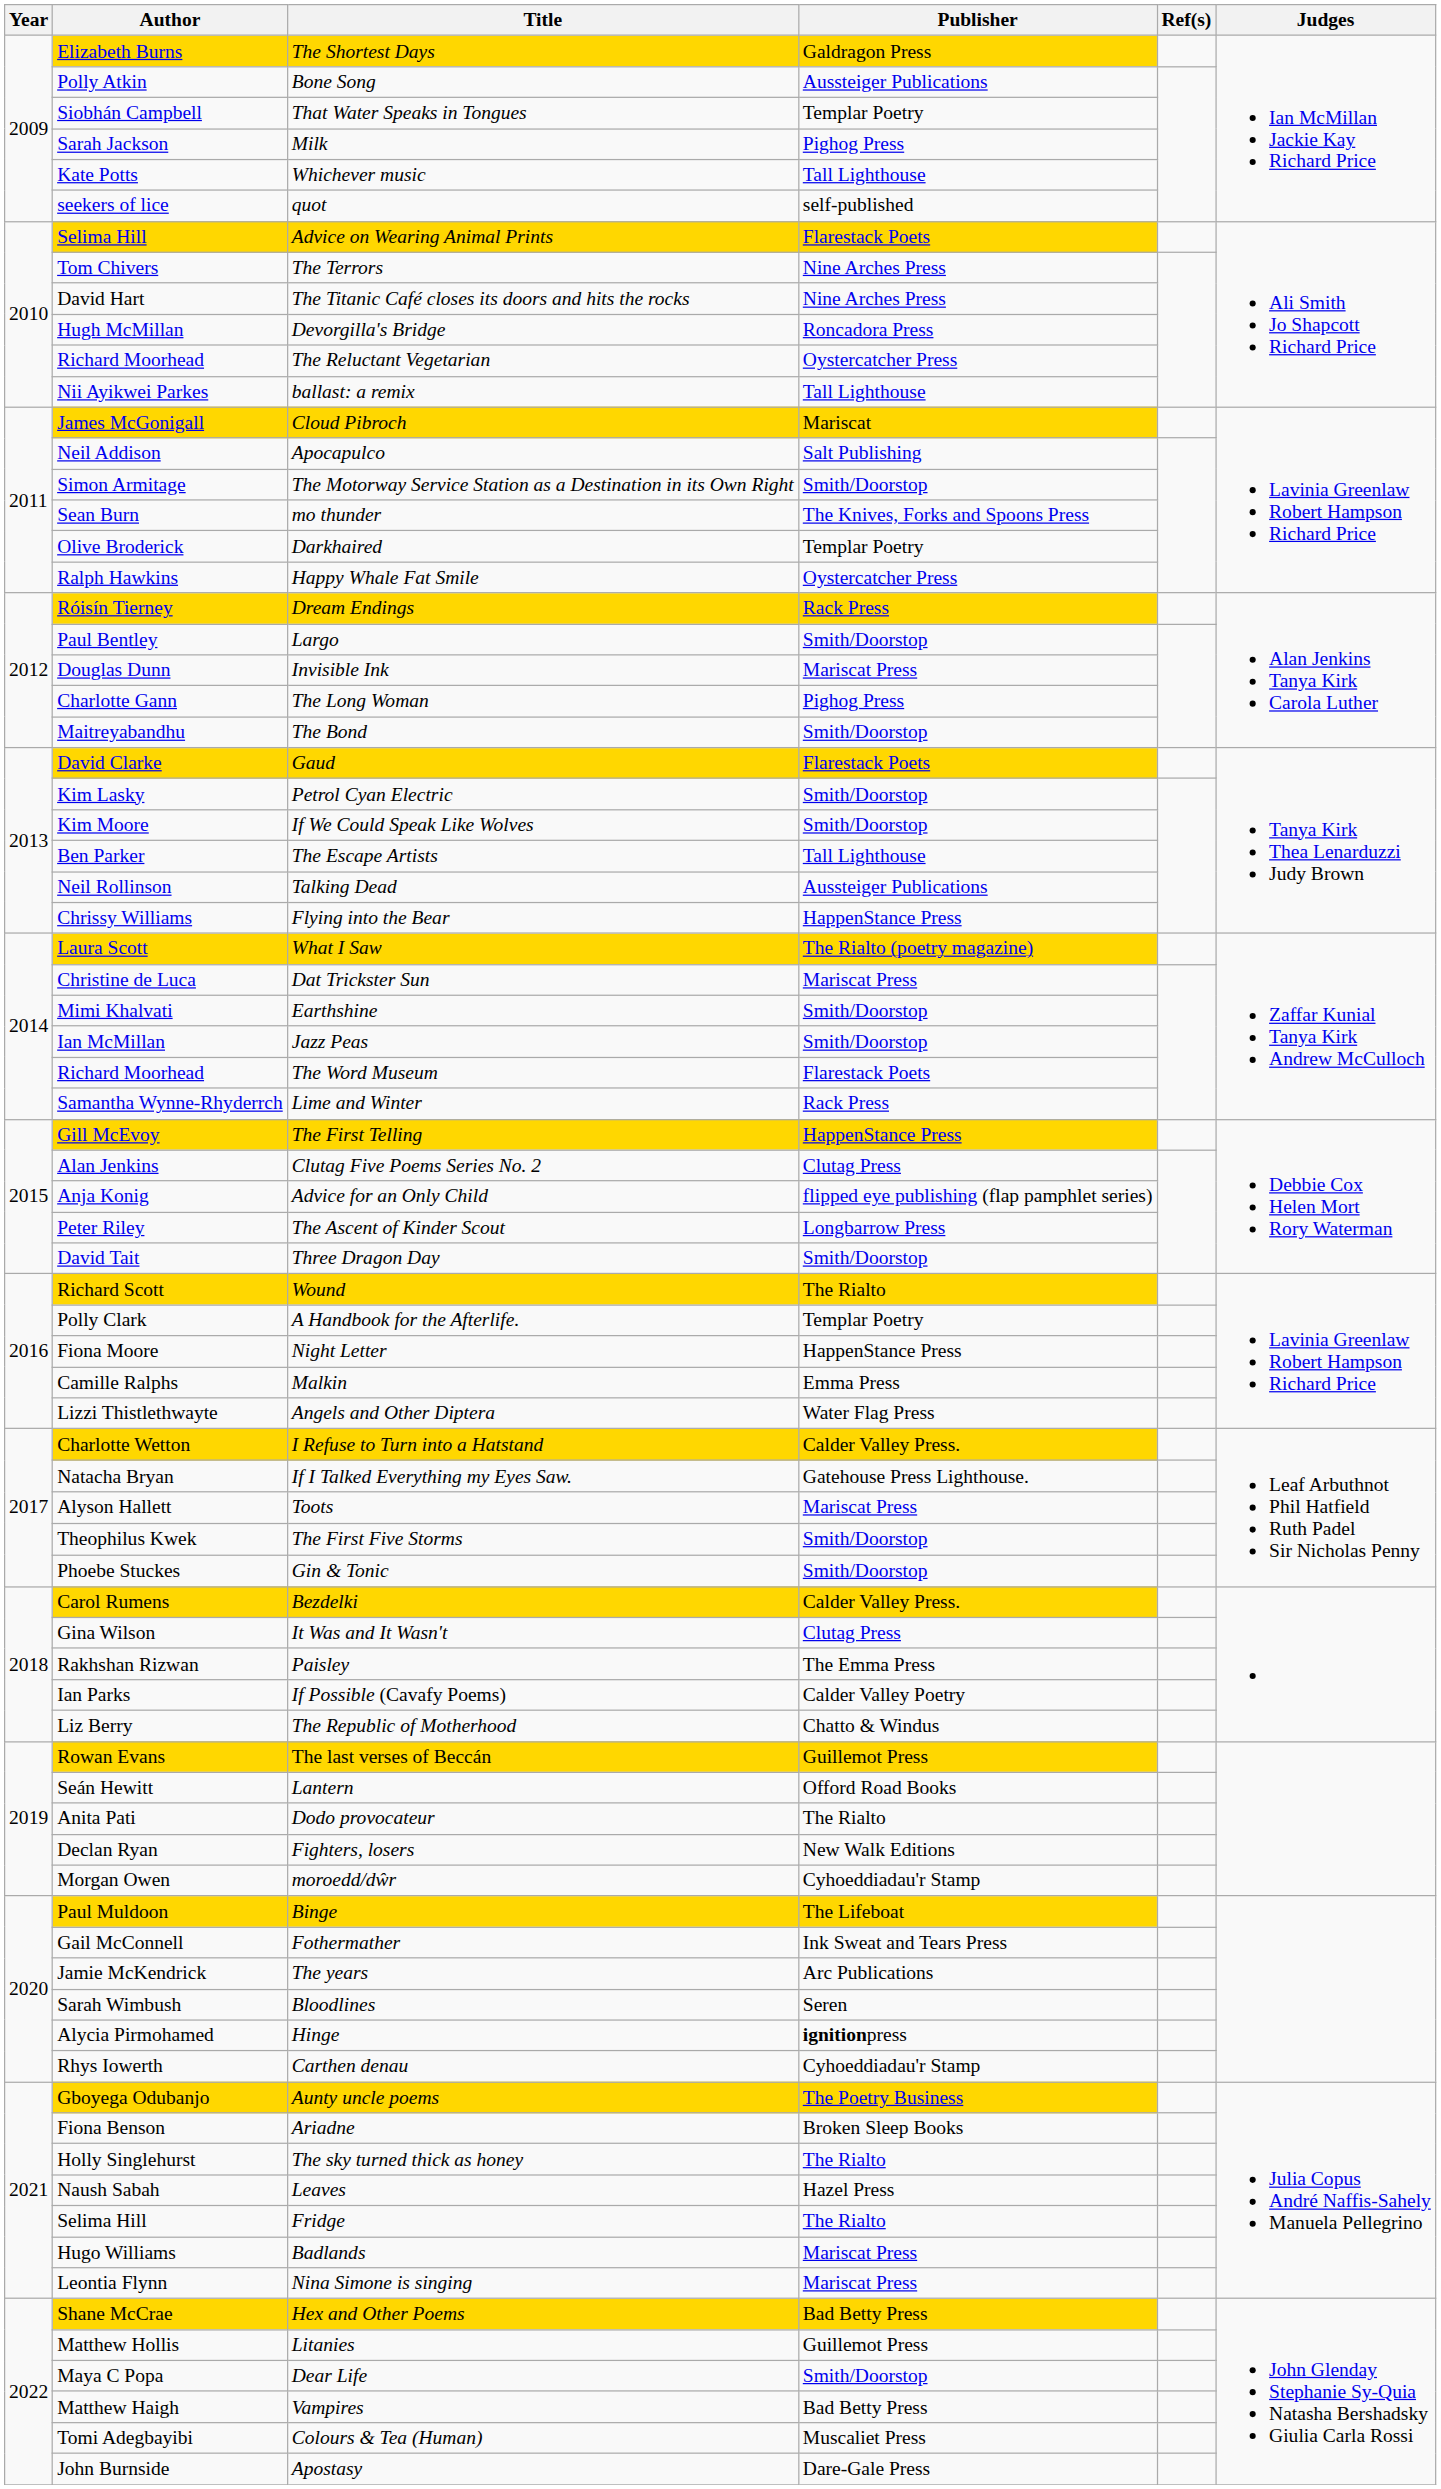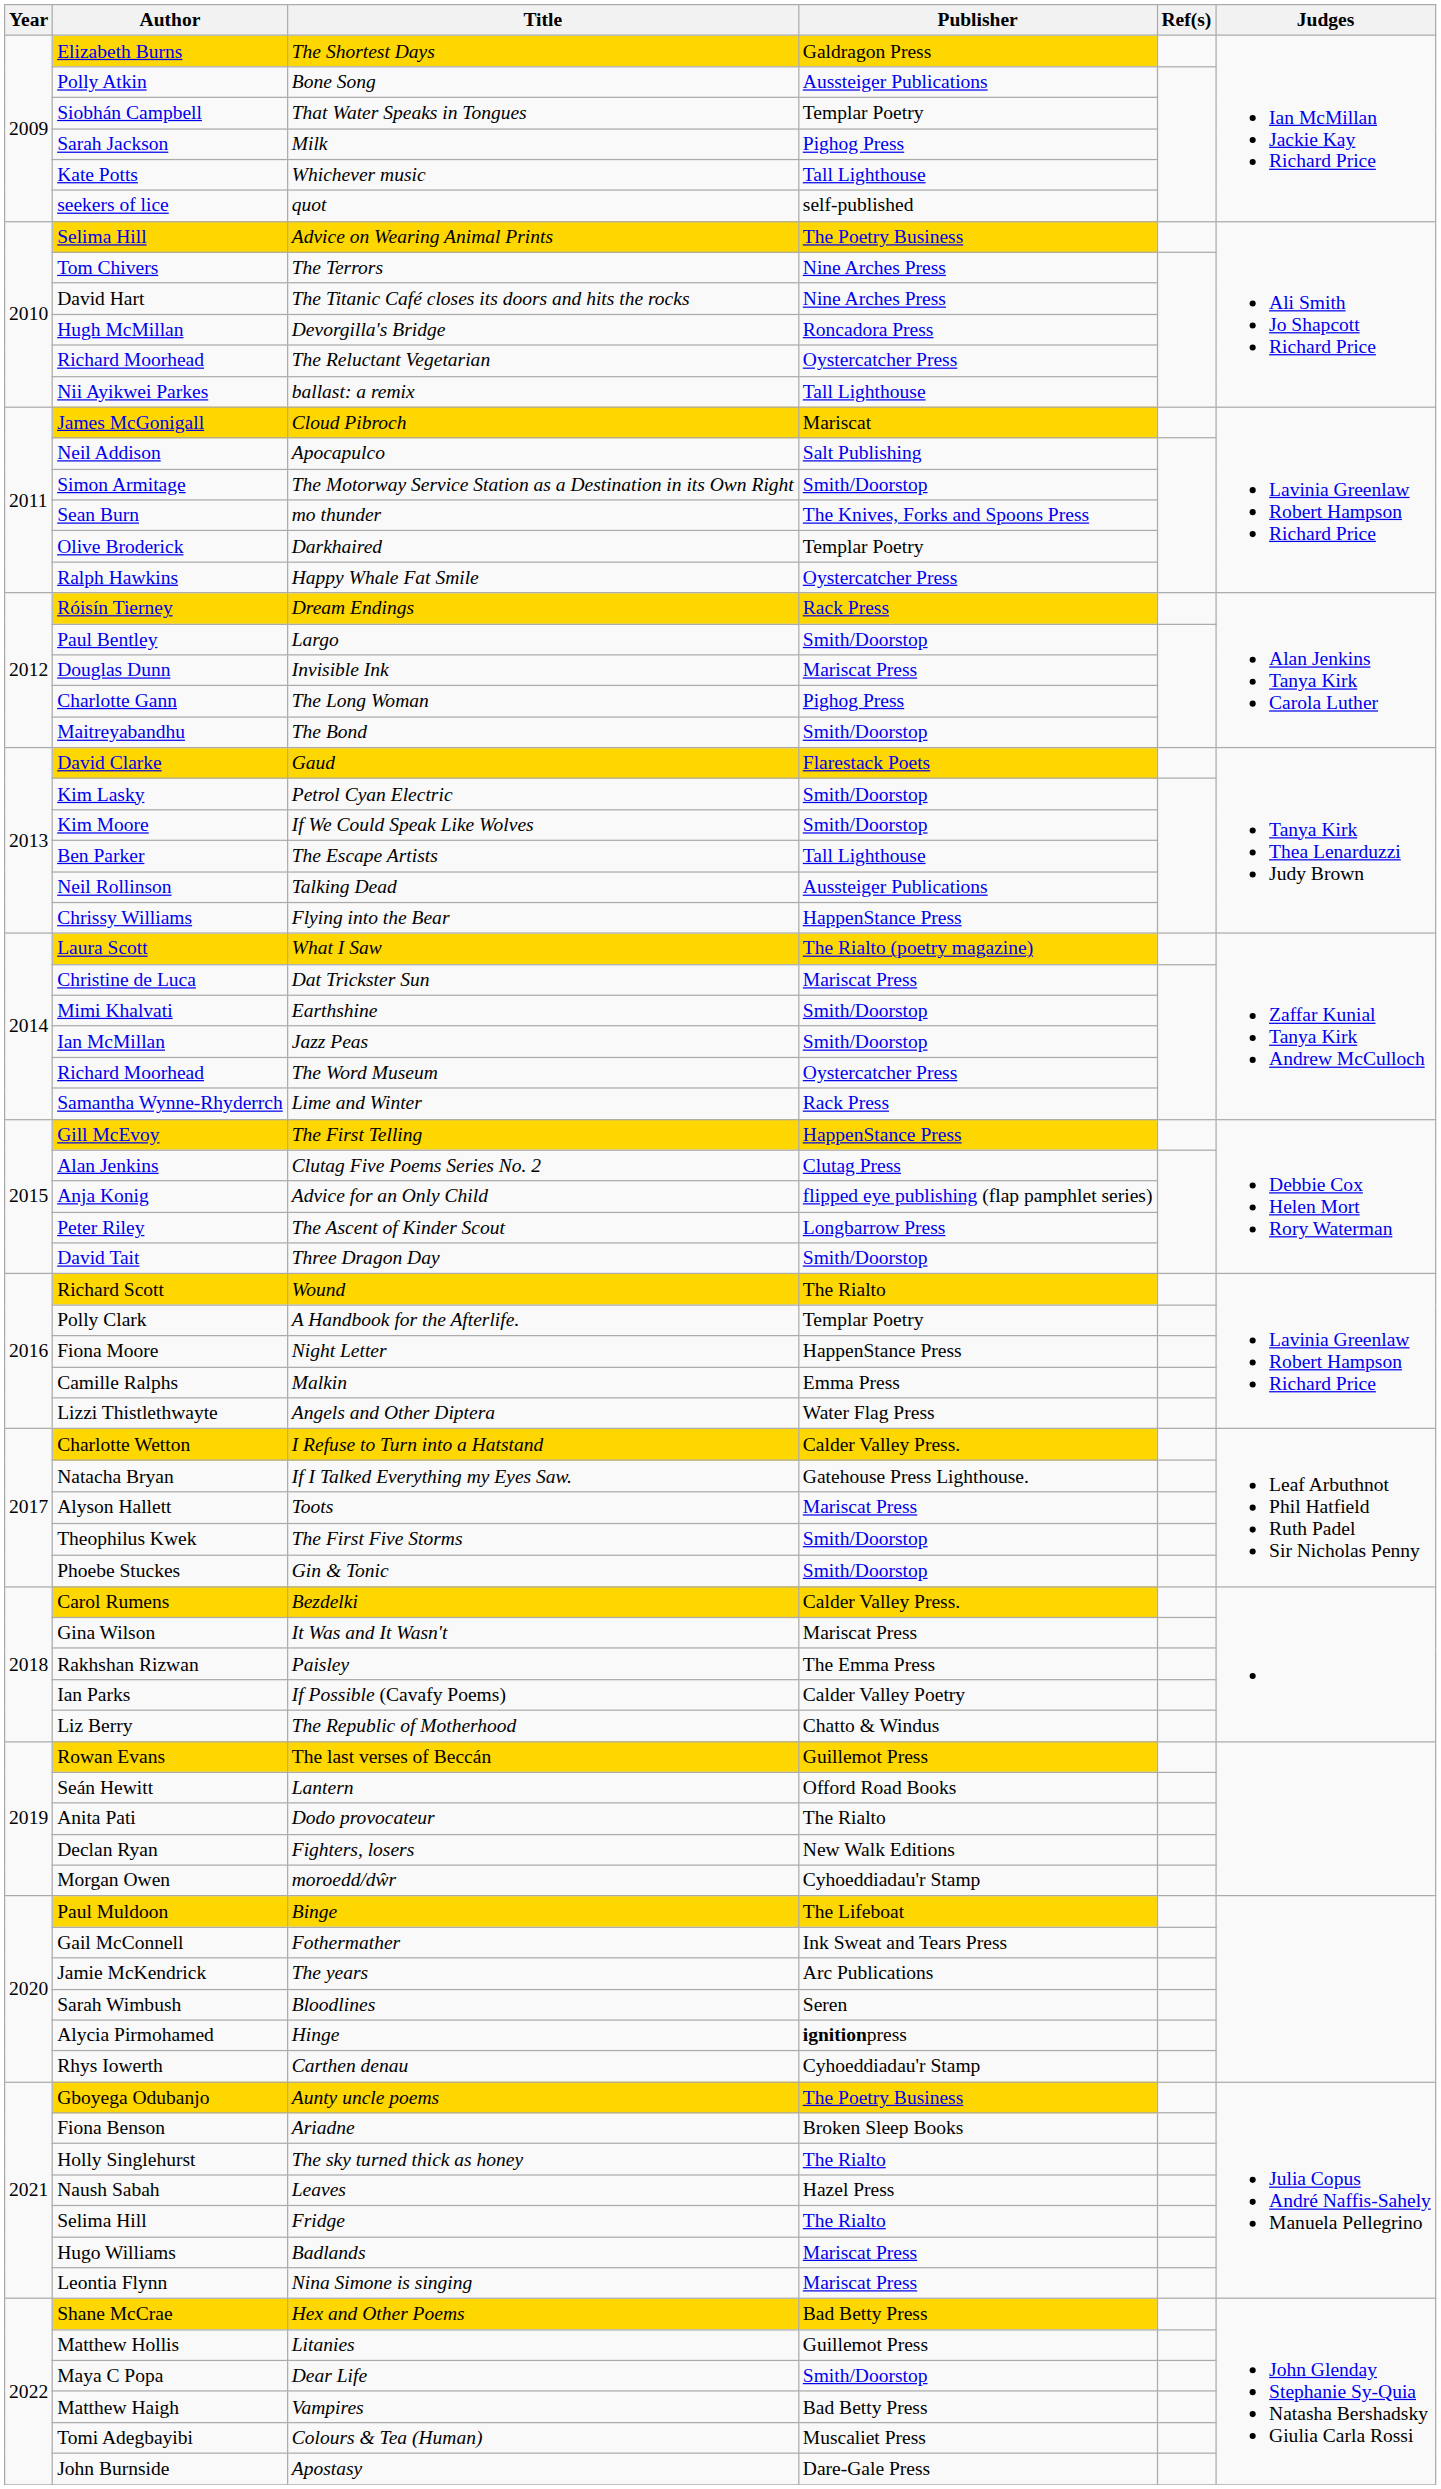Advice on Wearing Animal Prints | Publisher: Flarestack Poets -> The Poetry Business
The Word Museum | Publisher: Flarestack Poets -> Oystercatcher Press
It Was and It Wasn't | Publisher: Clutag Press -> Mariscat Press
